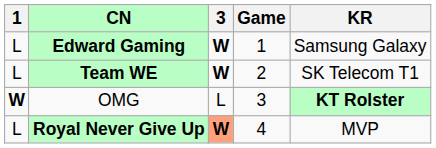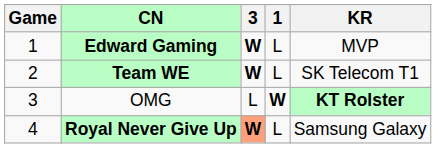columns swapped: Game <-> 1
Edward Gaming | KR: Samsung Galaxy -> MVP
Royal Never Give Up | KR: MVP -> Samsung Galaxy
